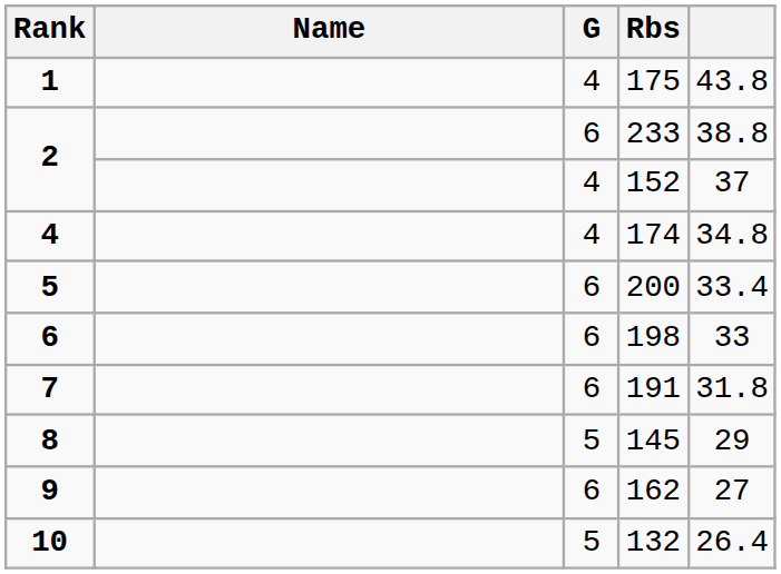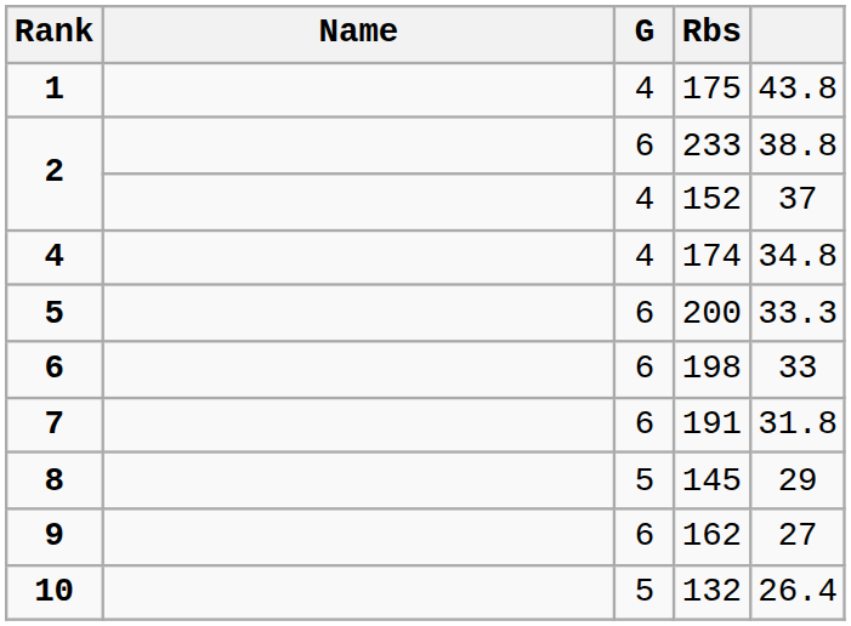200 | column 5: 33.4 -> 33.3
